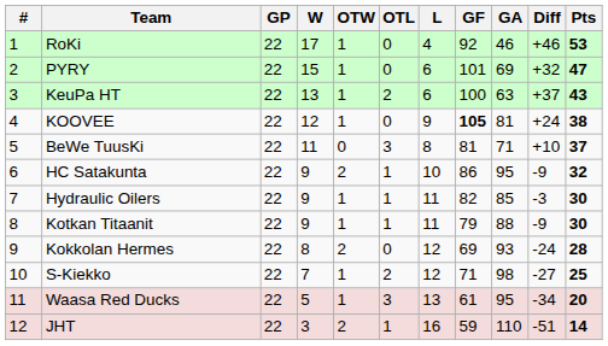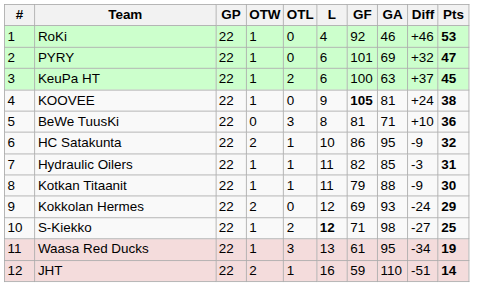- column: W | 17 | 15 | 13 | 12 | 11 | 9 | 9 | 9 | 8 | 7 | 5 | 3
KeuPa HT | Pts: 43 -> 45
BeWe TuusKi | Pts: 37 -> 36
Hydraulic Oilers | Pts: 30 -> 31
Kokkolan Hermes | Pts: 28 -> 29
S-Kiekko | L: normal -> bold
Waasa Red Ducks | Pts: 20 -> 19
